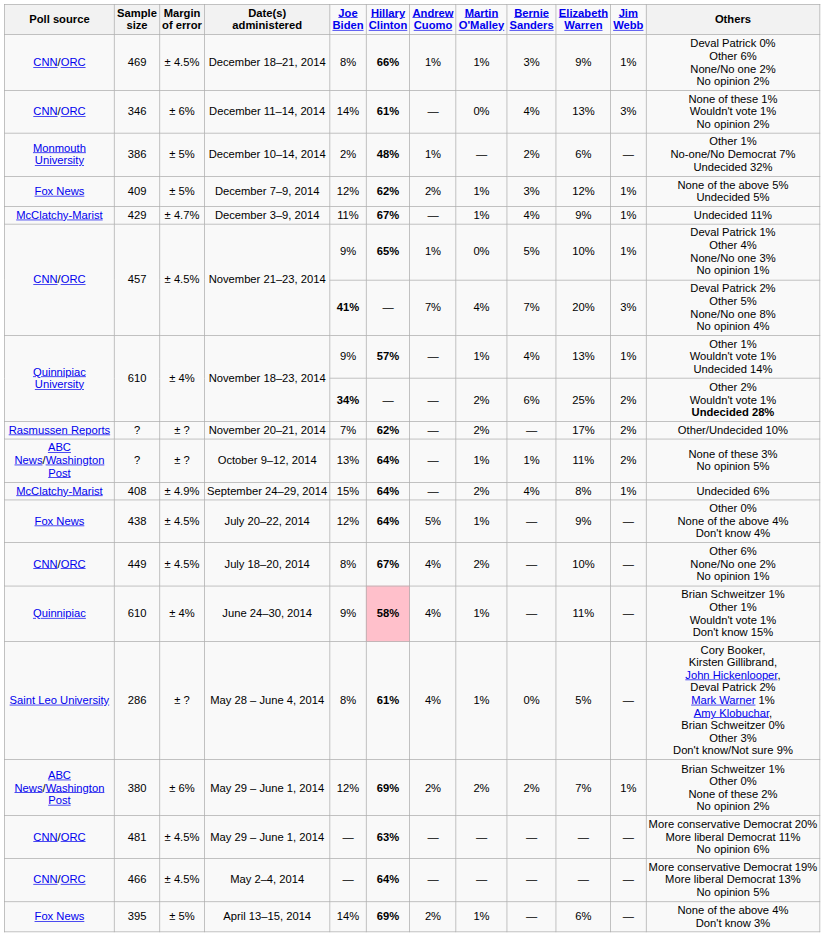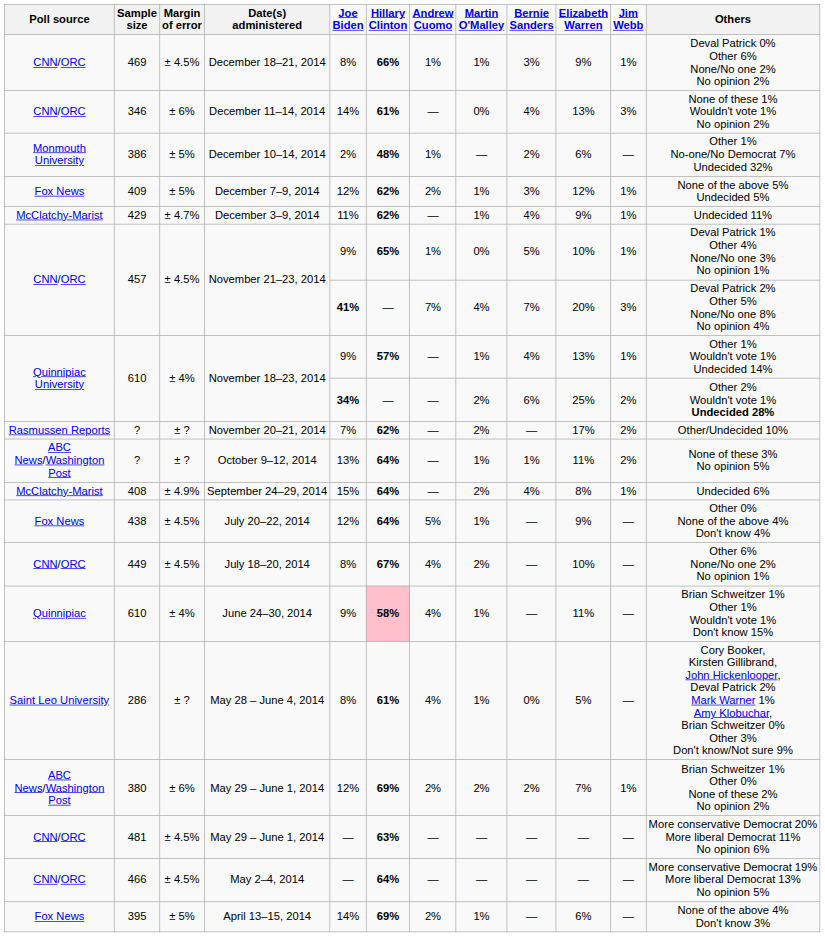December 3–9, 2014 | Hillary Clinton: 67% -> 62%
